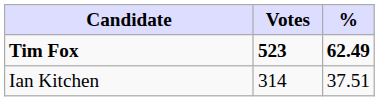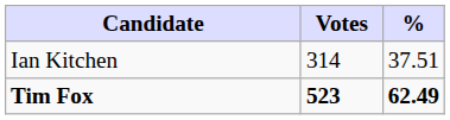rows swapped: Tim Fox <-> Ian Kitchen
